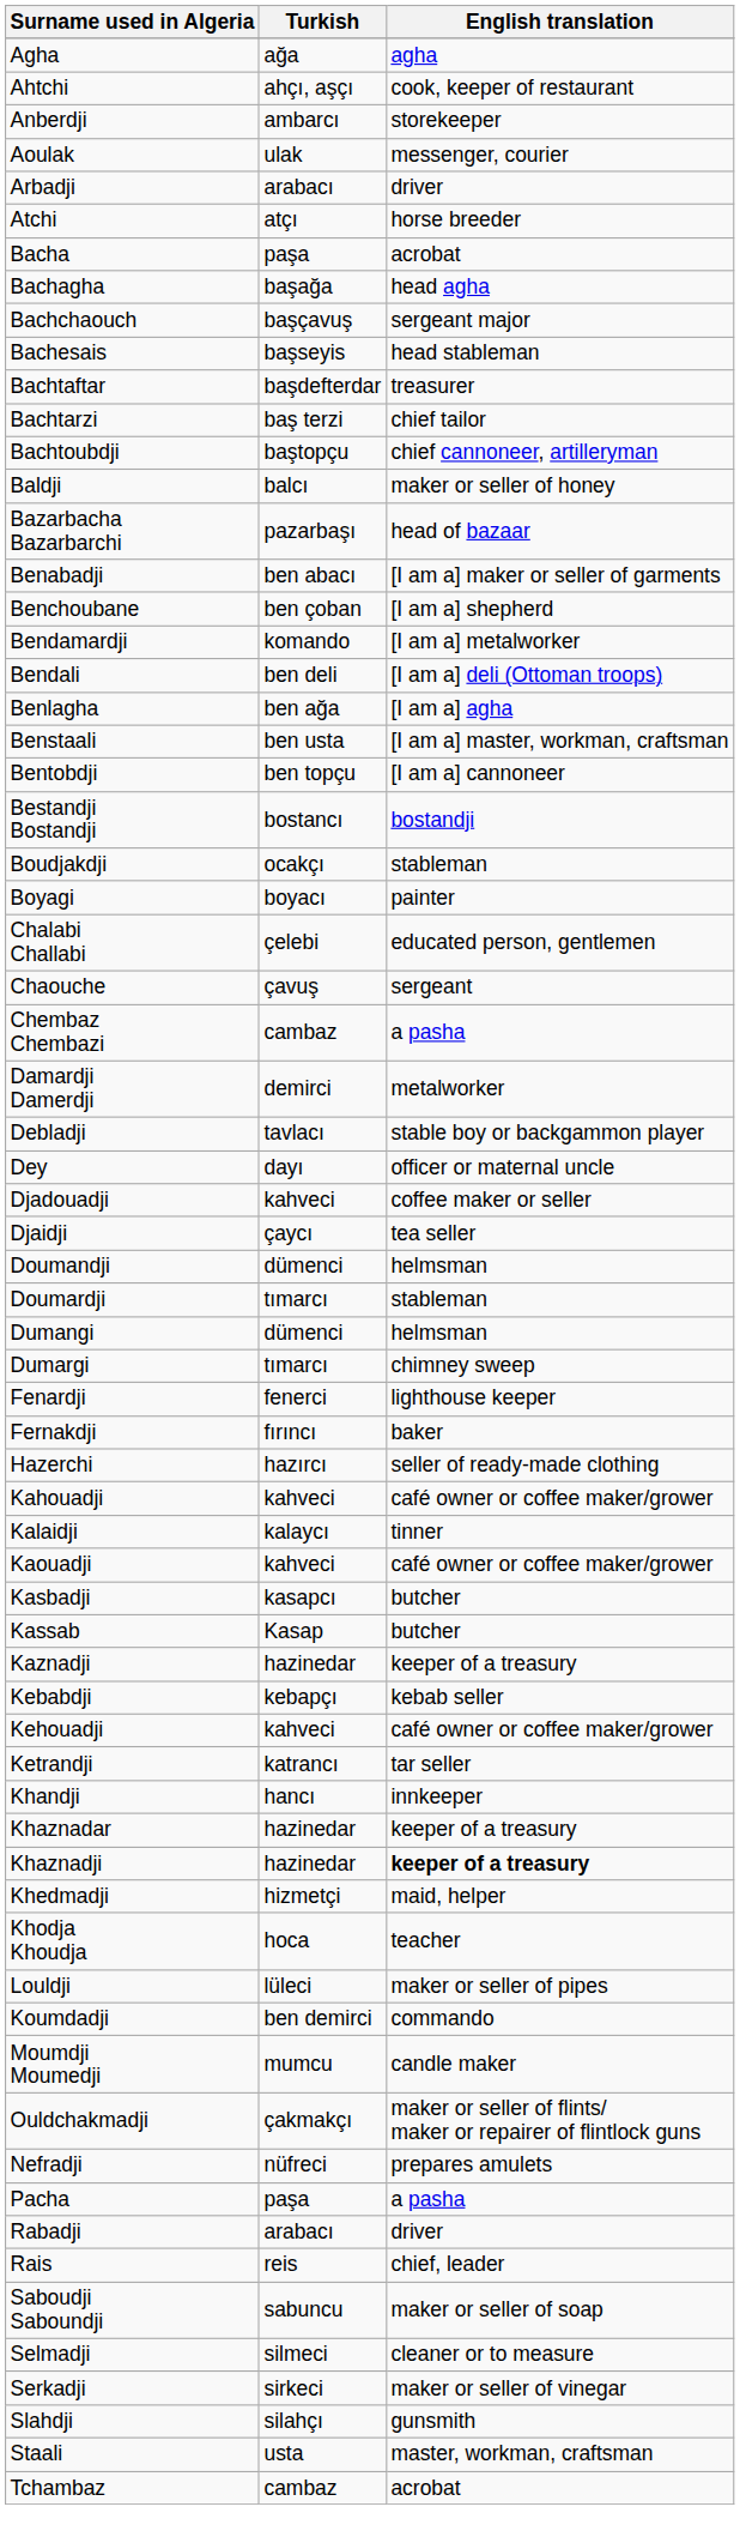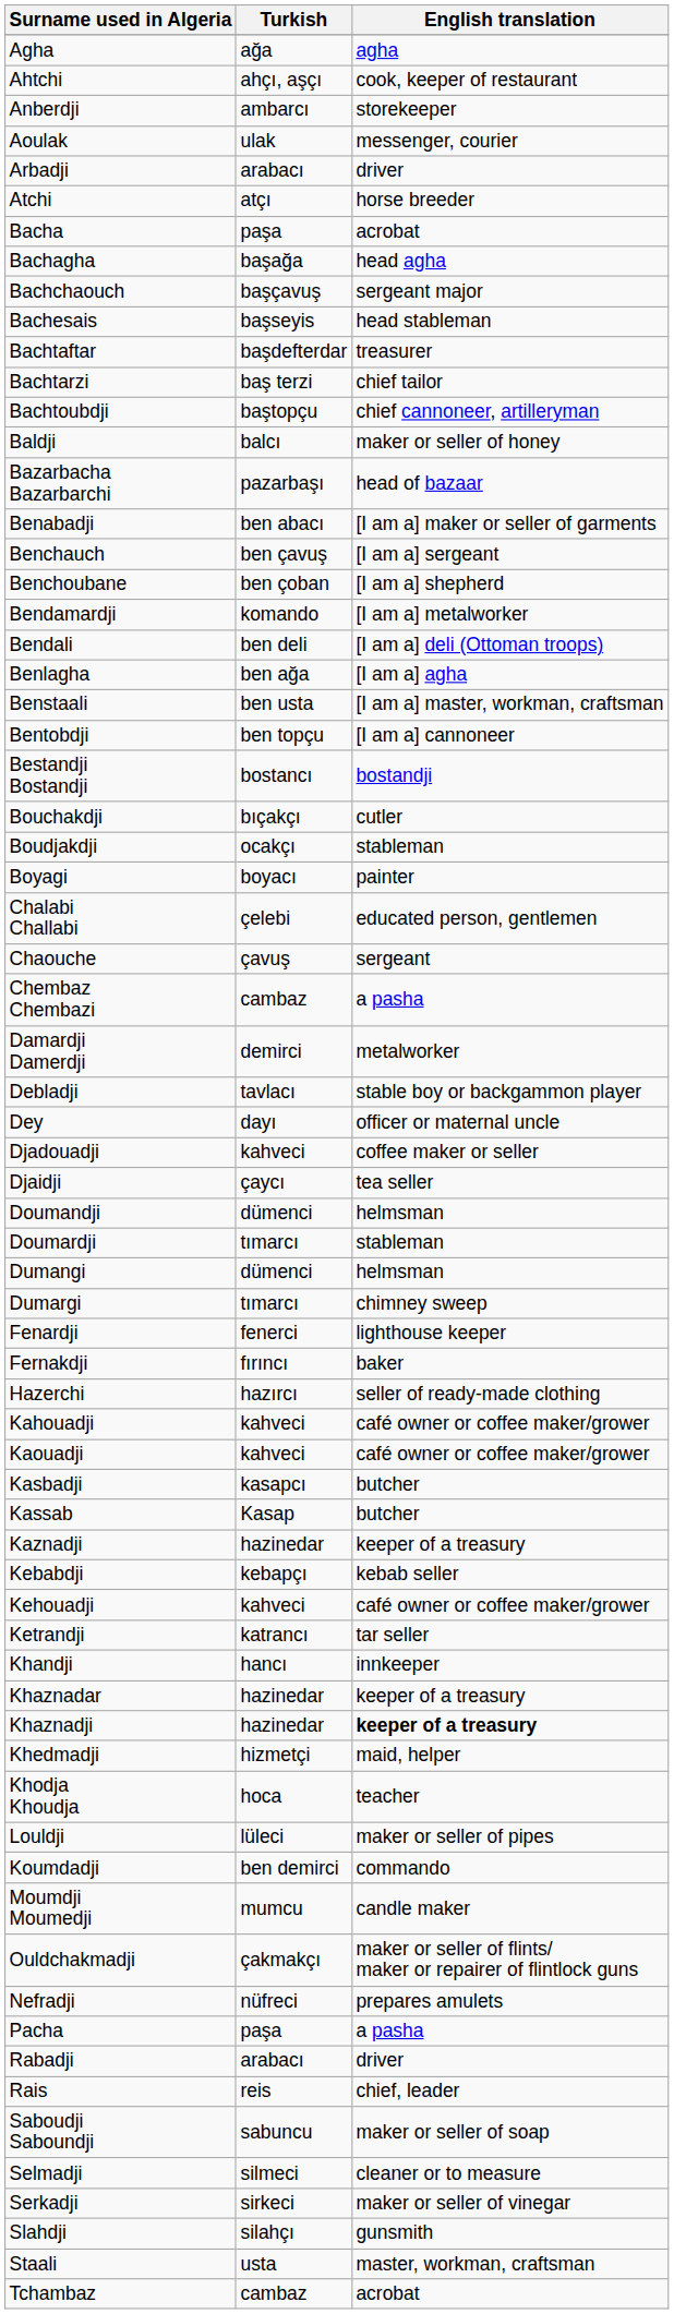+ row: Benchauch | ben çavuş | [I am a] sergeant
+ row: Bouchakdji | bıçakçı | cutler
- row: Kalaidji | kalaycı | tinner
